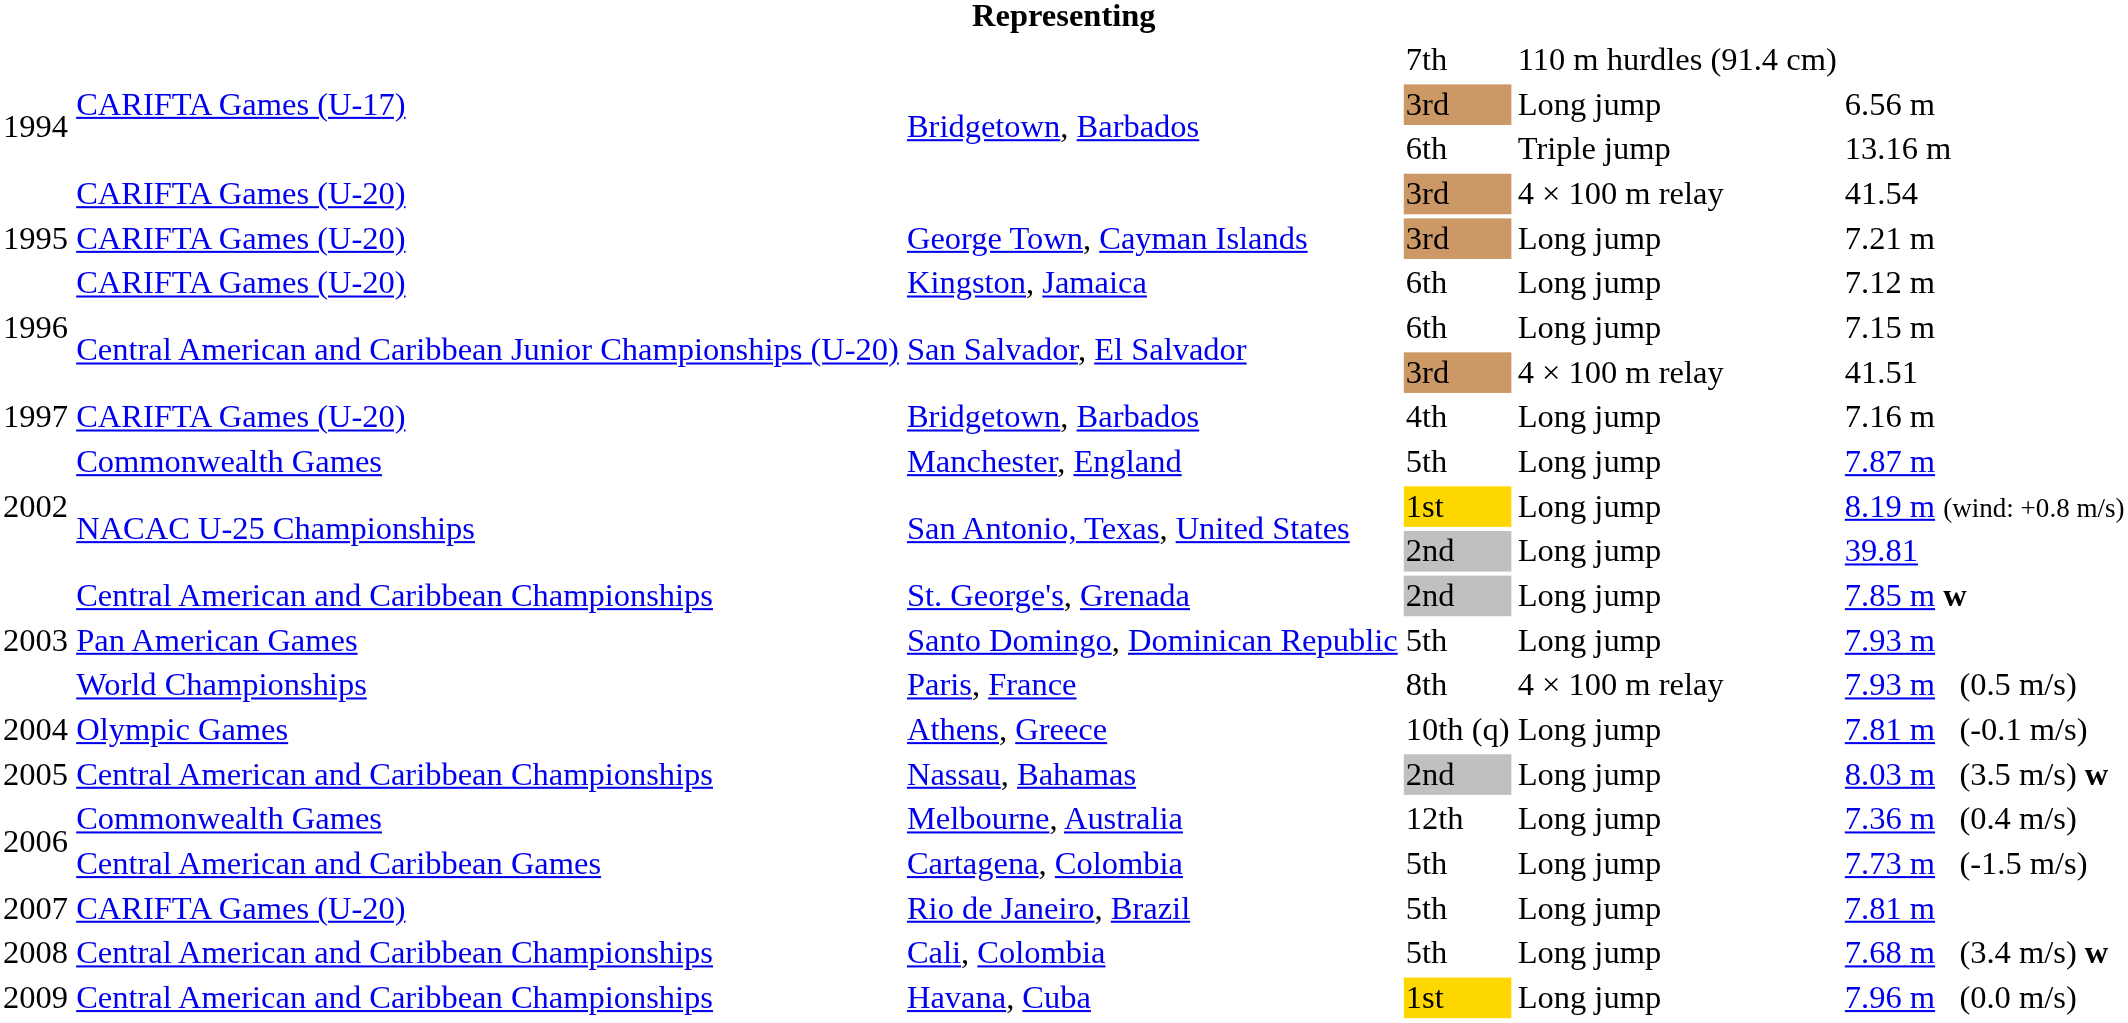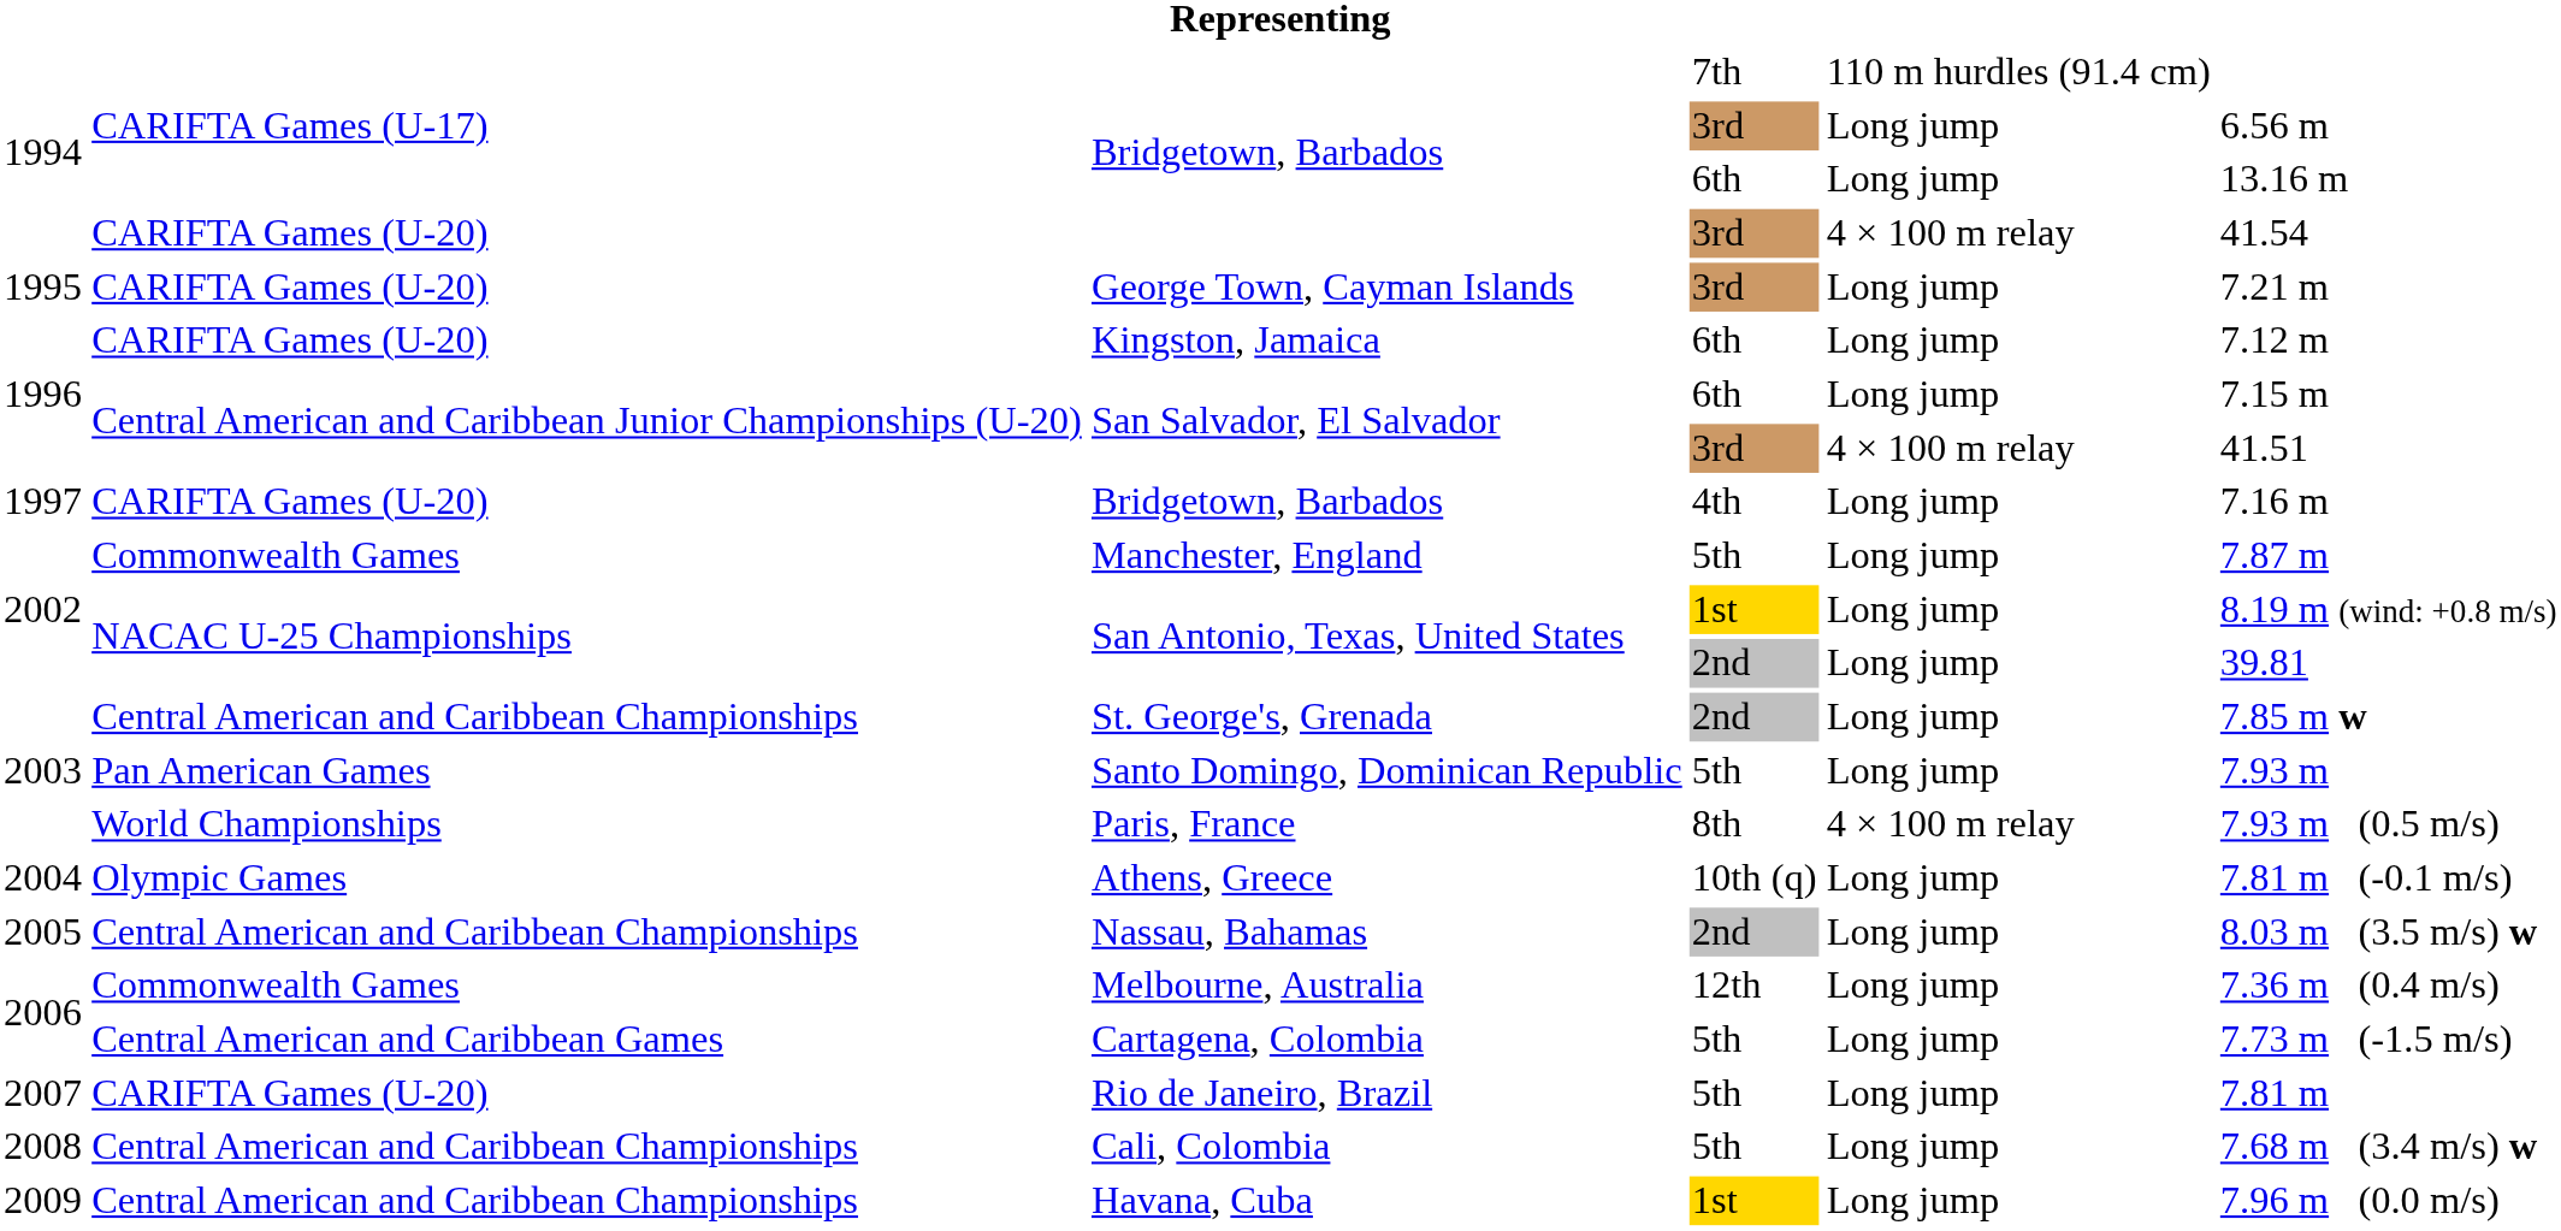Bridgetown, Barbados / 6th | column 5: Triple jump -> Long jump
